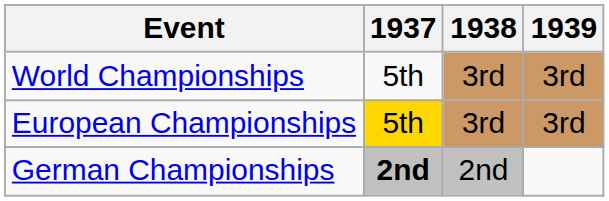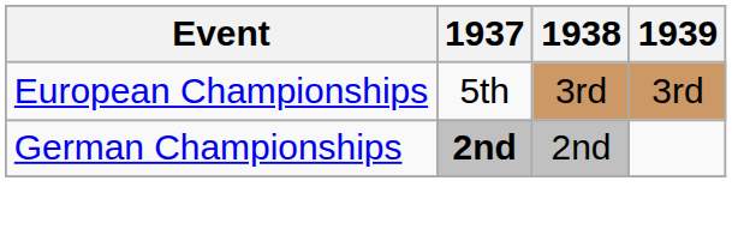- row: World Championships | 5th | 3rd | 3rd
European Championships | 1937: gold background -> no background
